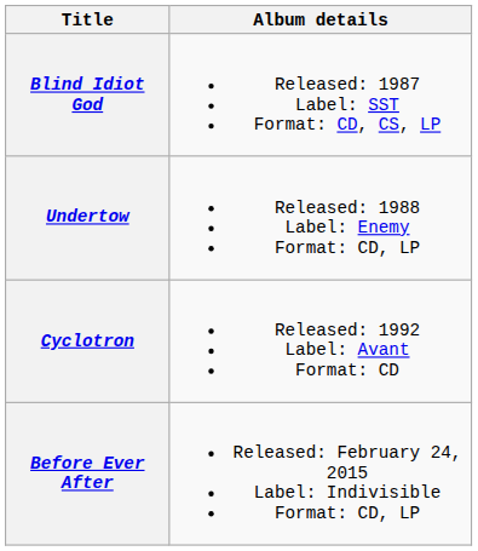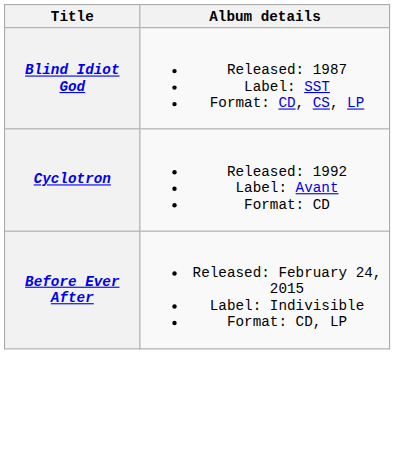- row: Undertow | Released: 1988 Label: Enemy Format: CD, LP
